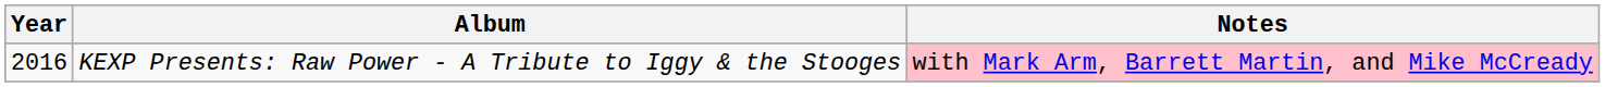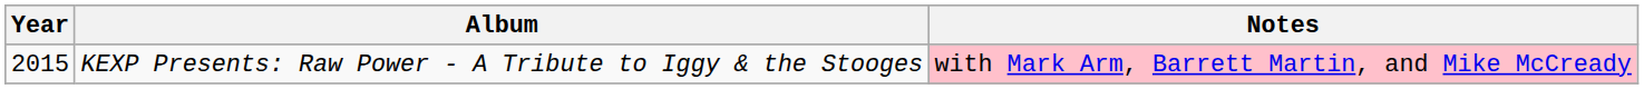KEXP Presents: Raw Power - A Tribute to Iggy & the Stooges | Year: 2016 -> 2015
